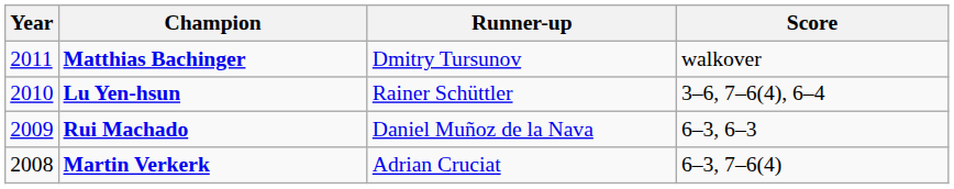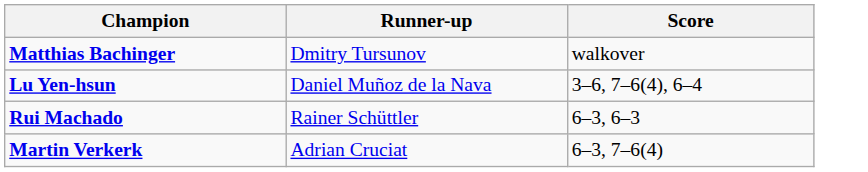- column: Year | 2011 | 2010 | 2009 | 2008
Lu Yen-hsun | Runner-up: Rainer Schüttler -> Daniel Muñoz de la Nava
Rui Machado | Runner-up: Daniel Muñoz de la Nava -> Rainer Schüttler
